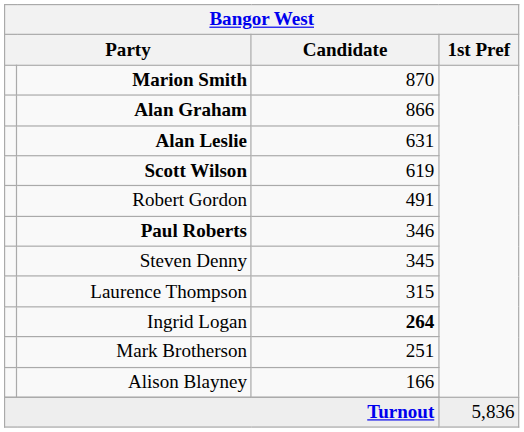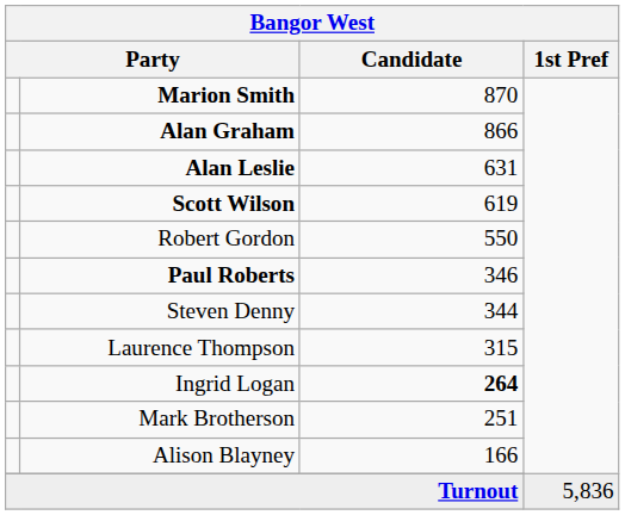Robert Gordon | Candidate: 491 -> 550
Steven Denny | Candidate: 345 -> 344
